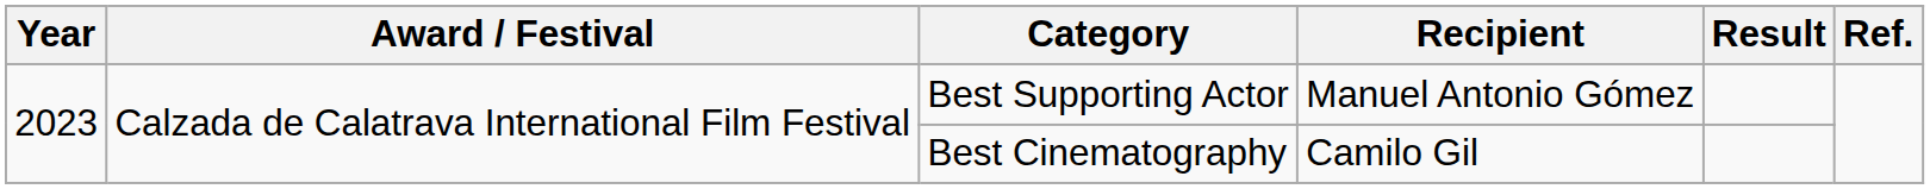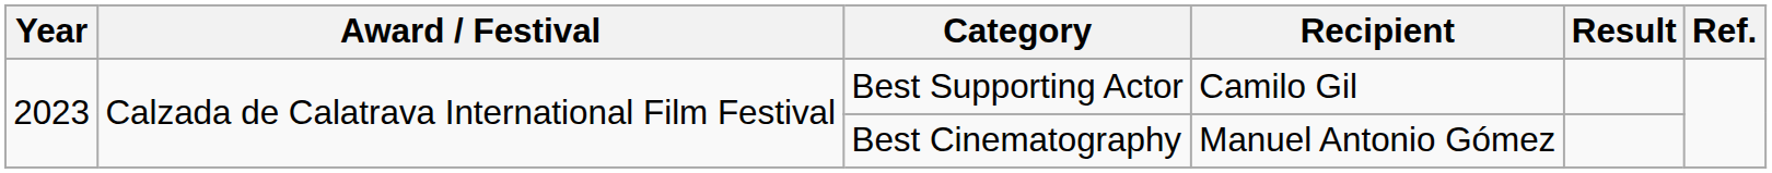Best Supporting Actor | Recipient: Manuel Antonio Gómez -> Camilo Gil
Best Cinematography | Recipient: Camilo Gil -> Manuel Antonio Gómez
